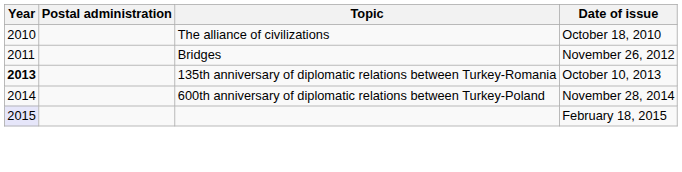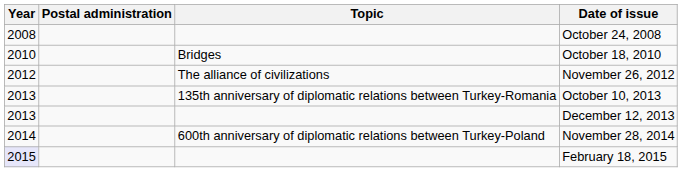+ row: 2008 | October 24, 2008
October 18, 2010 | Topic: The alliance of civilizations -> Bridges
November 26, 2012 | Year: 2011 -> 2012
November 26, 2012 | Topic: Bridges -> The alliance of civilizations
October 10, 2013 | Year: bold -> normal
+ row: 2013 | December 12, 2013
